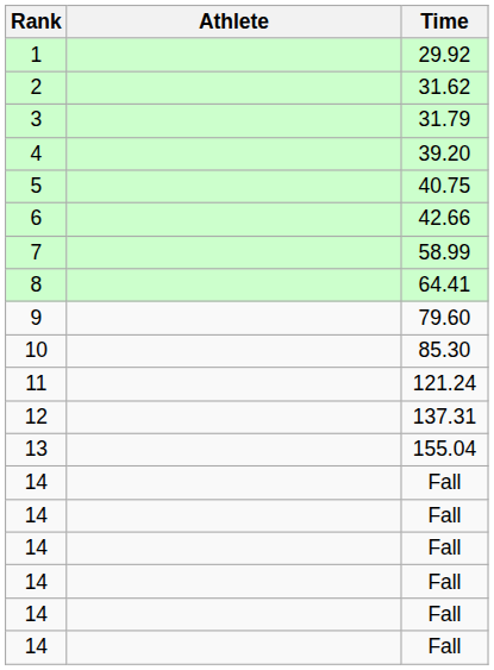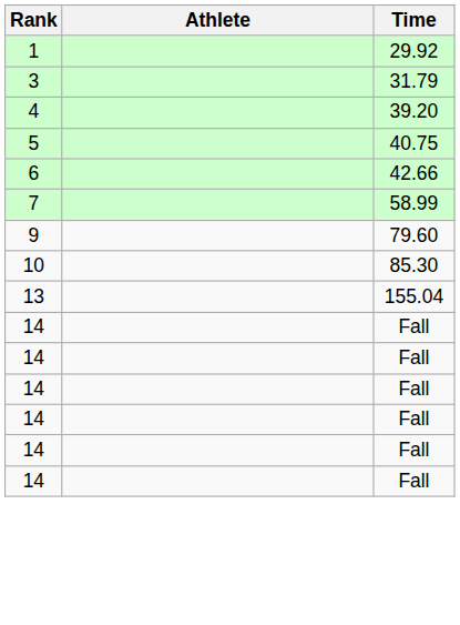- row: 2 | 31.62
- row: 8 | 64.41
- row: 11 | 121.24
- row: 12 | 137.31
